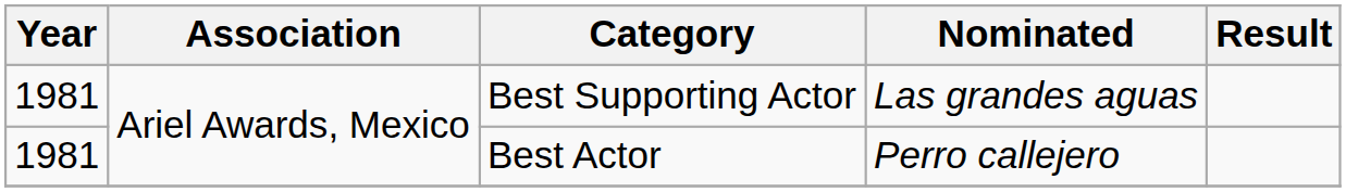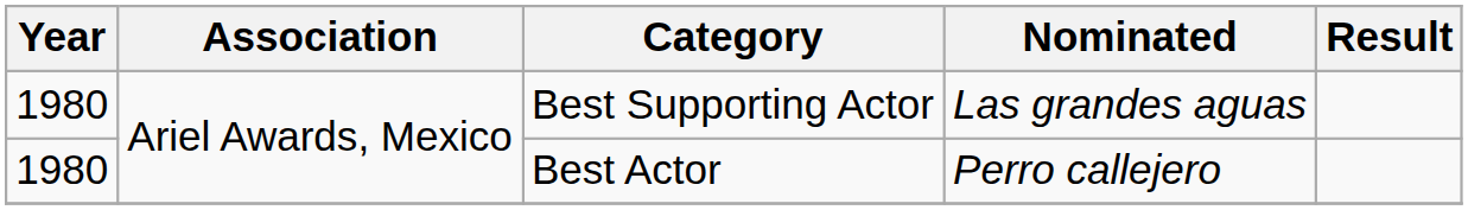Best Supporting Actor | Year: 1981 -> 1980
Best Actor | Year: 1981 -> 1980
